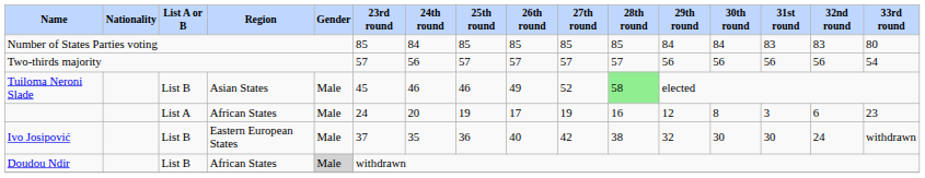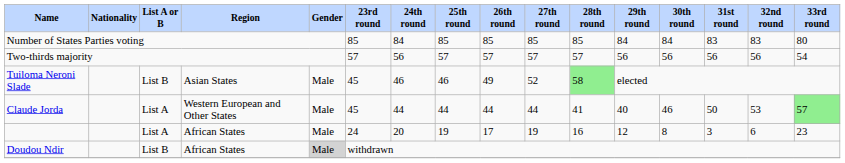+ row: Claude Jorda | List A | Western European and Other States | Male | 45 | 44 | 44 | 44 | 44 | 41 | 40 | 46 | 50 | 53 | 57
- row: Ivo Josipović | List B | Eastern European States | Male | 37 | 35 | 36 | 40 | 42 | 38 | 32 | 30 | 30 | 24 | withdrawn
